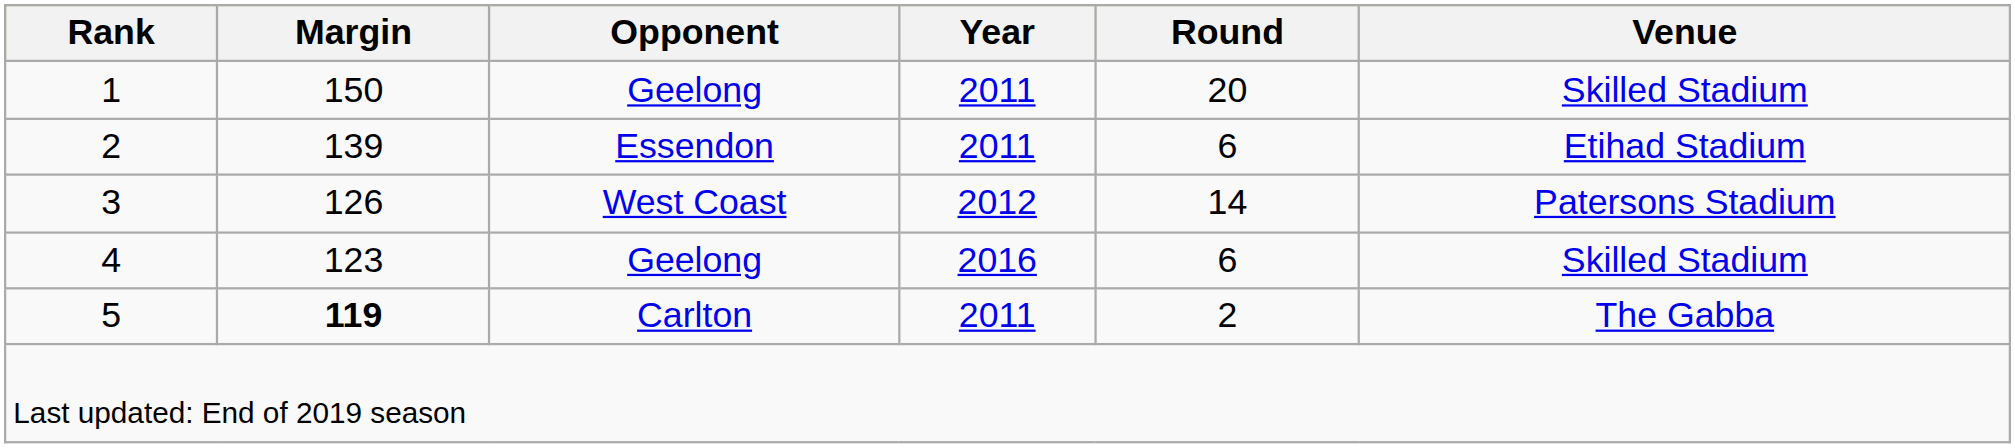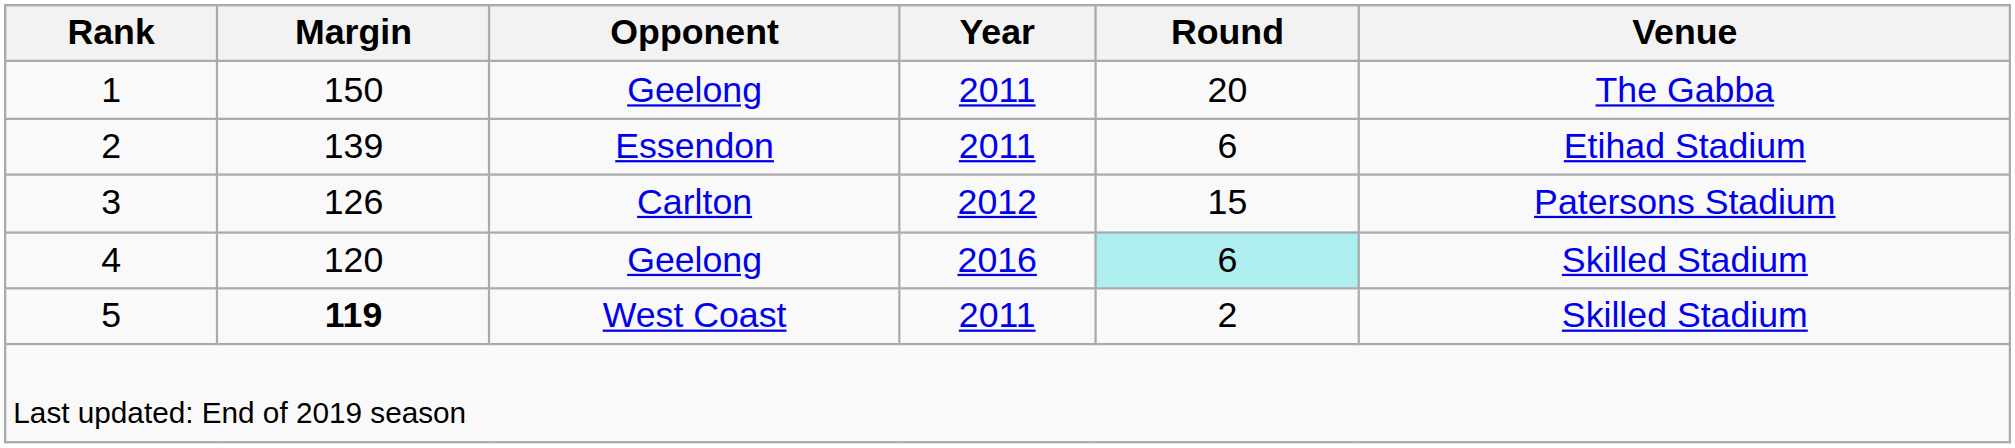1 | Venue: Skilled Stadium -> The Gabba
3 | Opponent: West Coast -> Carlton
3 | Round: 14 -> 15
4 | Margin: 123 -> 120
4 | Round: no background -> paleturquoise background
5 | Opponent: Carlton -> West Coast
5 | Venue: The Gabba -> Skilled Stadium
